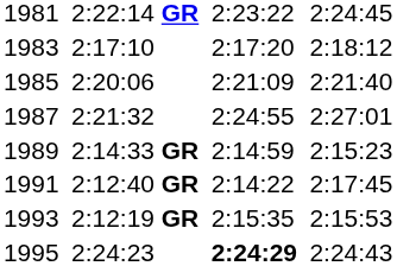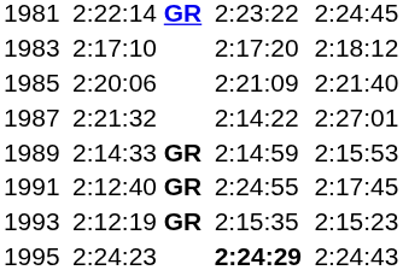1987 | column 5: 2:24:55 -> 2:14:22
1989 | column 7: 2:15:23 -> 2:15:53
1991 | column 5: 2:14:22 -> 2:24:55
1993 | column 7: 2:15:53 -> 2:15:23
